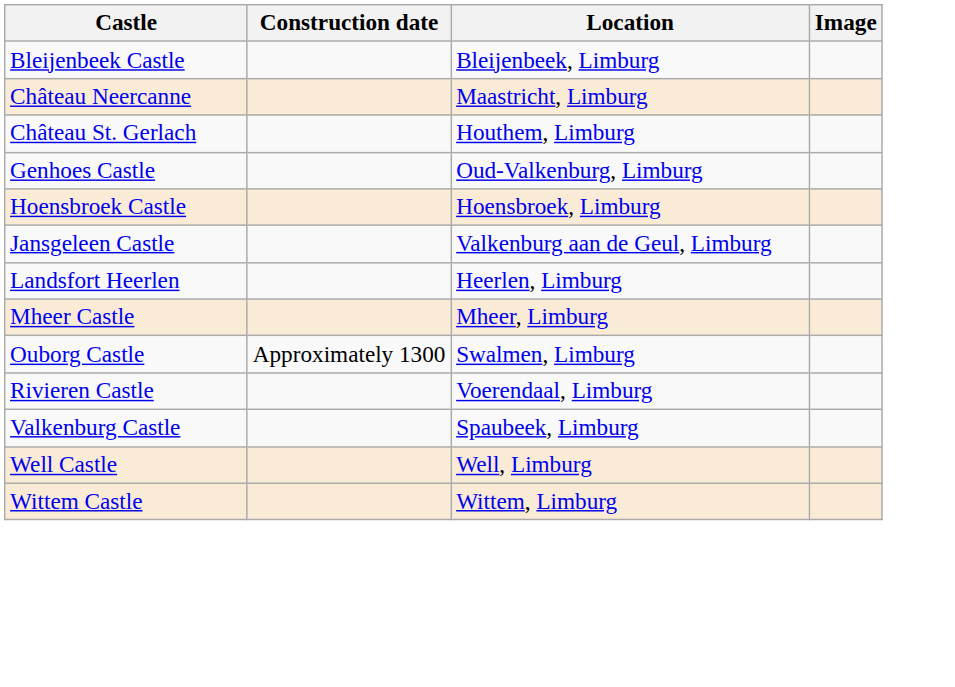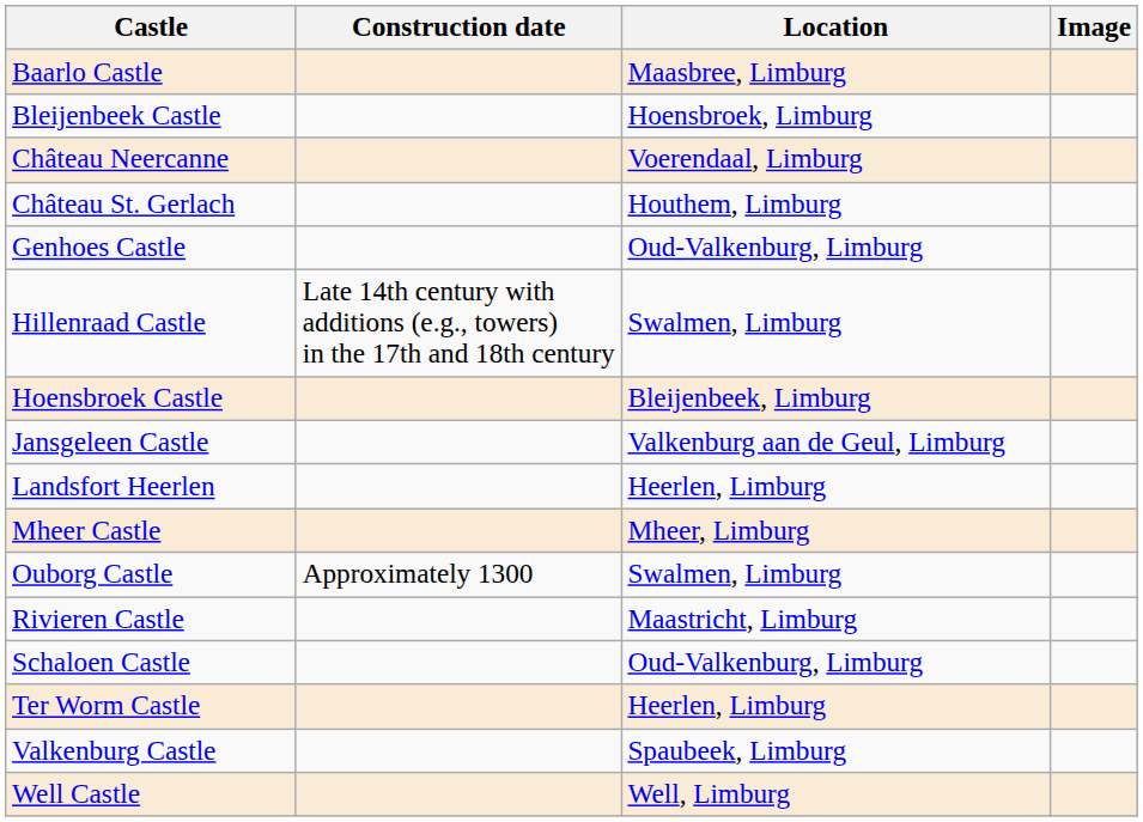+ row: Baarlo Castle | Maasbree, Limburg
Bleijenbeek Castle | Location: Bleijenbeek, Limburg -> Hoensbroek, Limburg
Château Neercanne | Location: Maastricht, Limburg -> Voerendaal, Limburg
+ row: Hillenraad Castle | Late 14th century with additions (e.g., towers) in the 17th and 18th century | Swalmen, Limburg
Hoensbroek Castle | Location: Hoensbroek, Limburg -> Bleijenbeek, Limburg
Rivieren Castle | Location: Voerendaal, Limburg -> Maastricht, Limburg
+ row: Schaloen Castle | Oud-Valkenburg, Limburg
+ row: Ter Worm Castle | Heerlen, Limburg
- row: Wittem Castle | Wittem, Limburg
